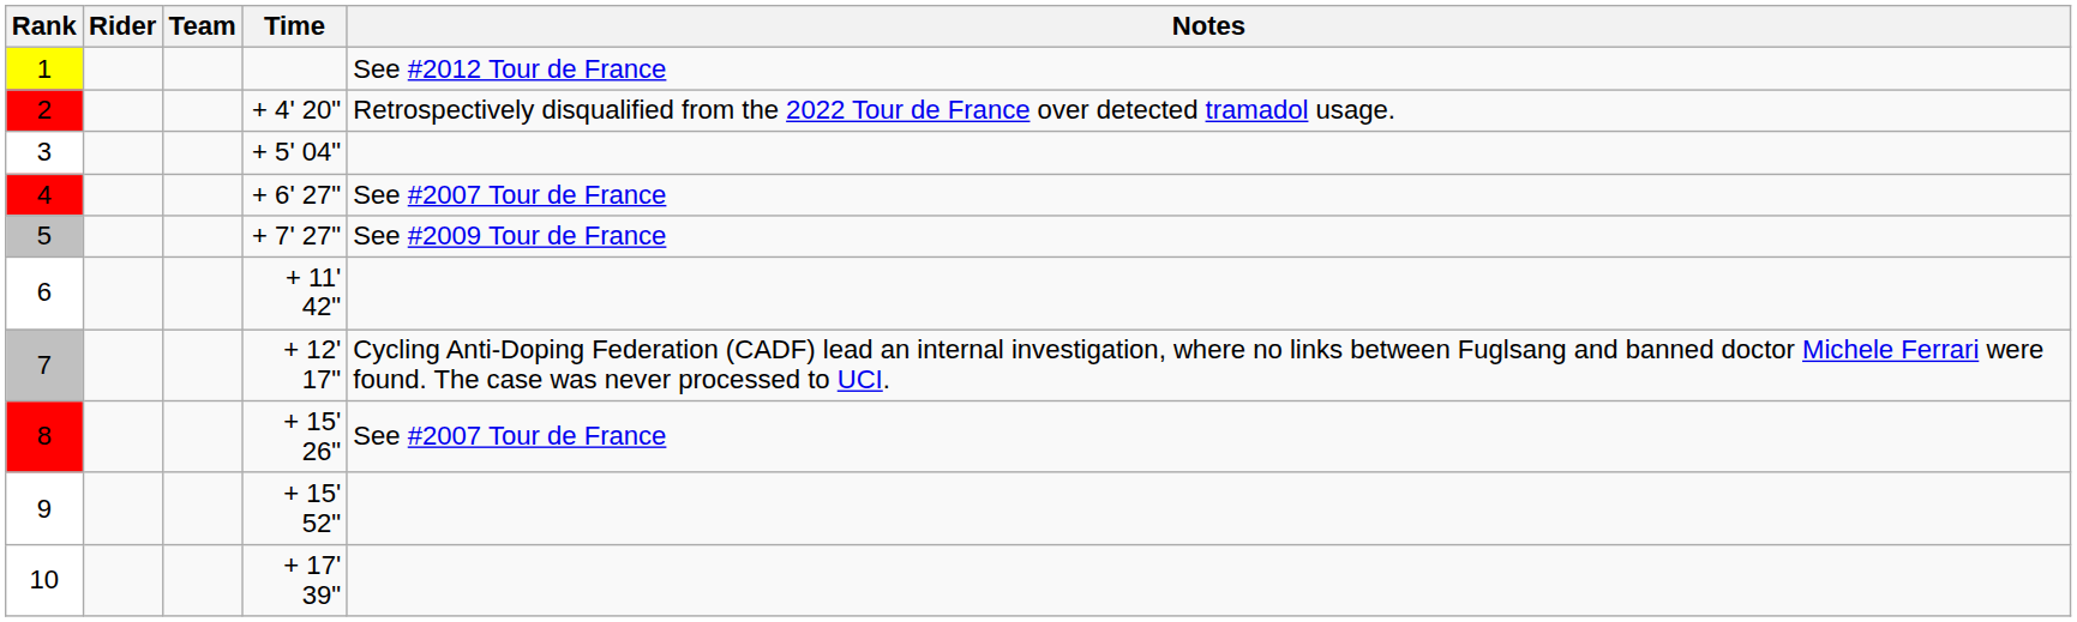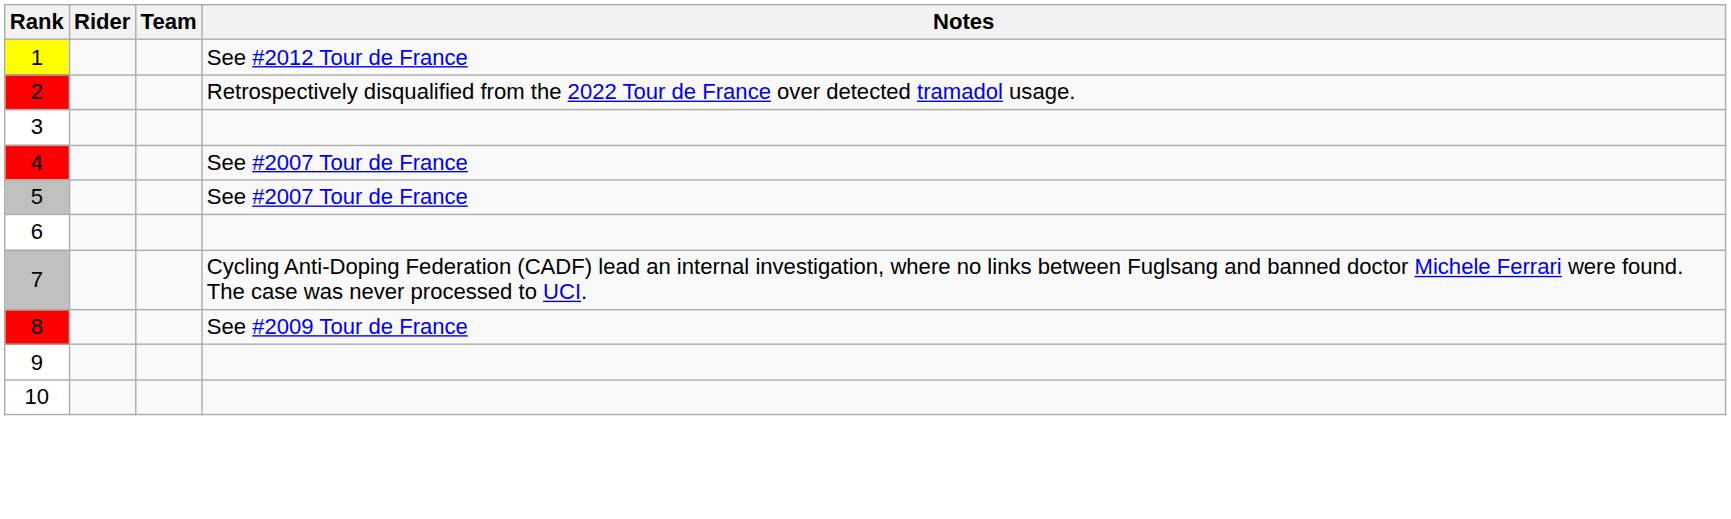- column: Time | + 4' 20" | + 5' 04" | + 6' 27" | + 7' 27" | + 11' 42" | + 12' 17" | + 15' 26" | + 15' 52" | + 17' 39"
5 | Notes: See #2009 Tour de France -> See #2007 Tour de France
8 | Notes: See #2007 Tour de France -> See #2009 Tour de France
